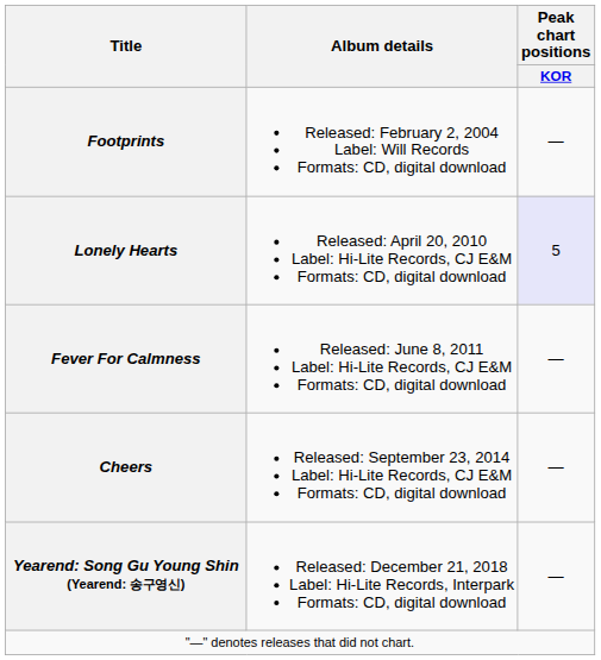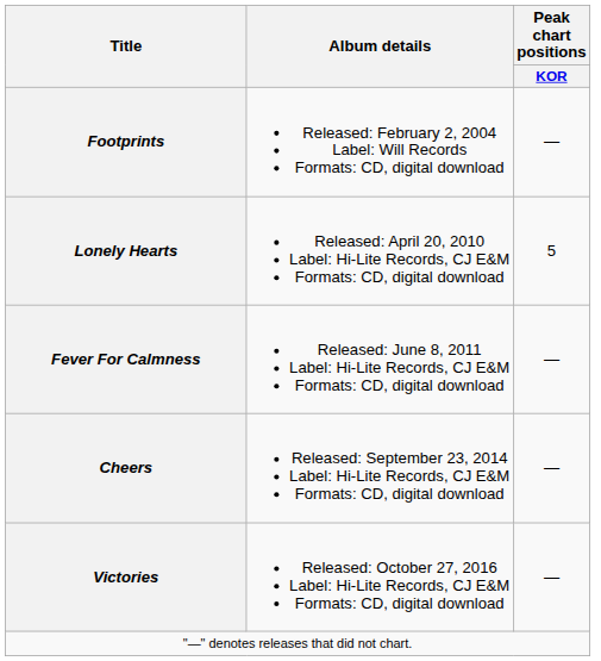Lonely Hearts | Peak chart positions / KOR: lavender background -> no background
+ row: Victories | Released: October 27, 2016 Label: Hi-Lite Records, CJ E&M Formats: CD, digital download | —
- row: Yearend: Song Gu Young Shin (Yearend: 송구영신) | Released: December 21, 2018 Label: Hi-Lite Records, Interpark Formats: CD, digital download | —
